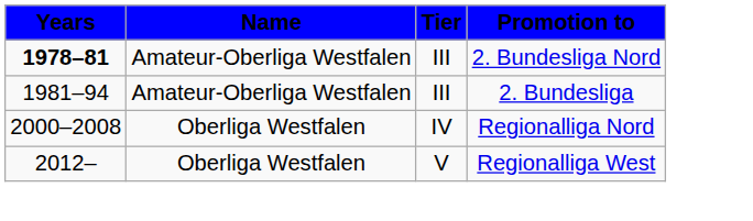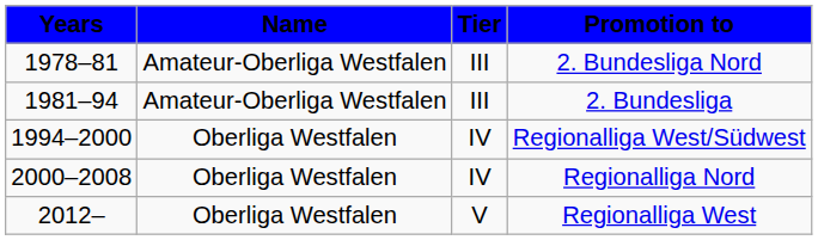2. Bundesliga Nord | Years: bold -> normal
+ row: 1994–2000 | Oberliga Westfalen | IV | Regionalliga West/Südwest
